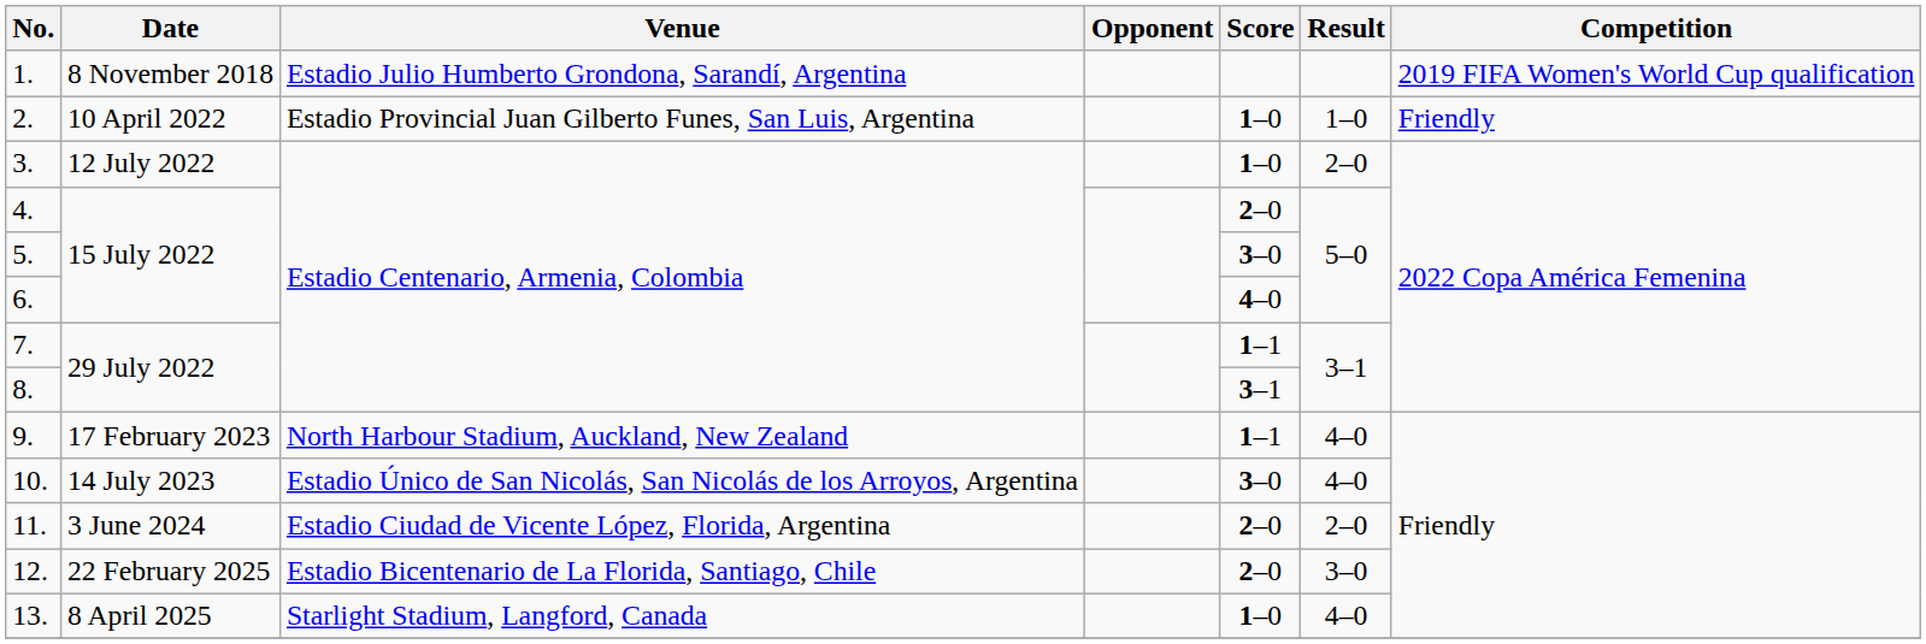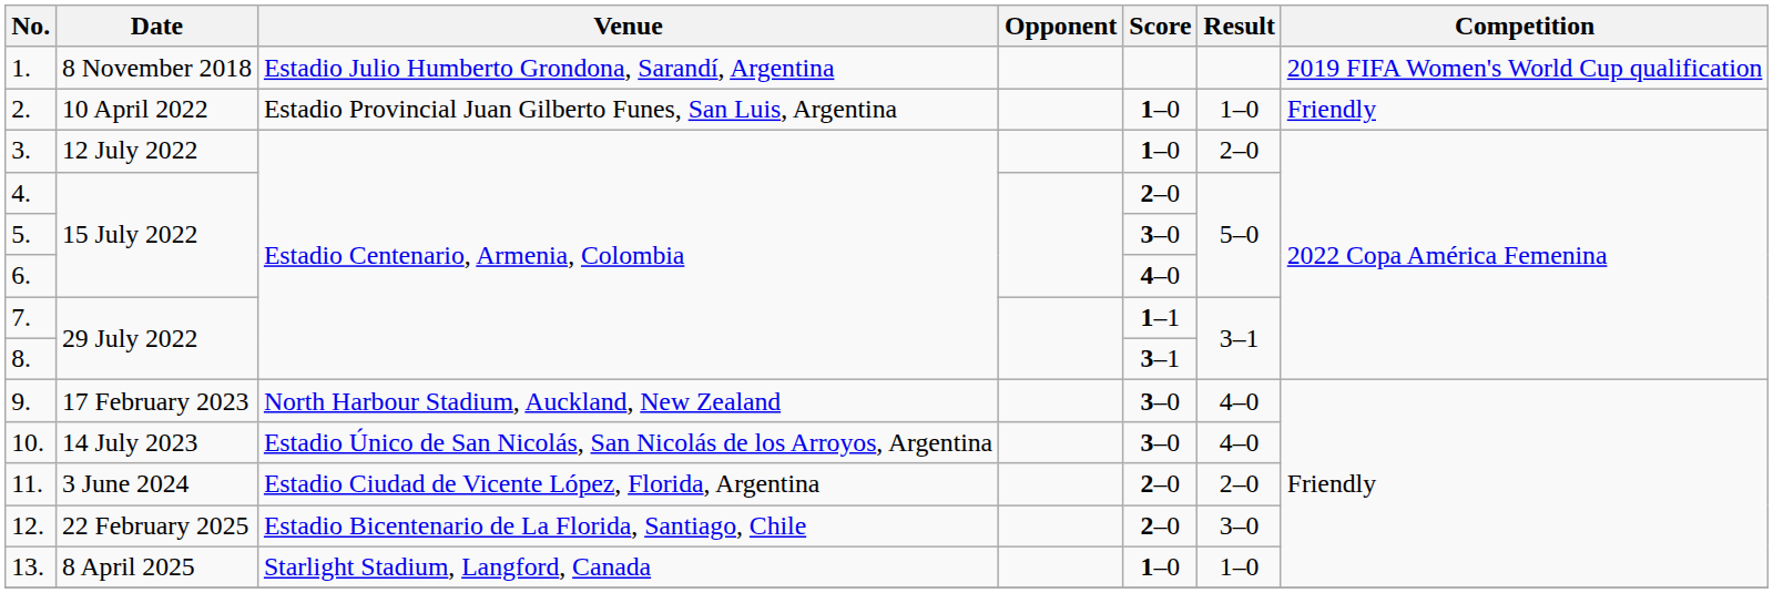9. | Score: 1–1 -> 3–0
13. | Result: 4–0 -> 1–0
